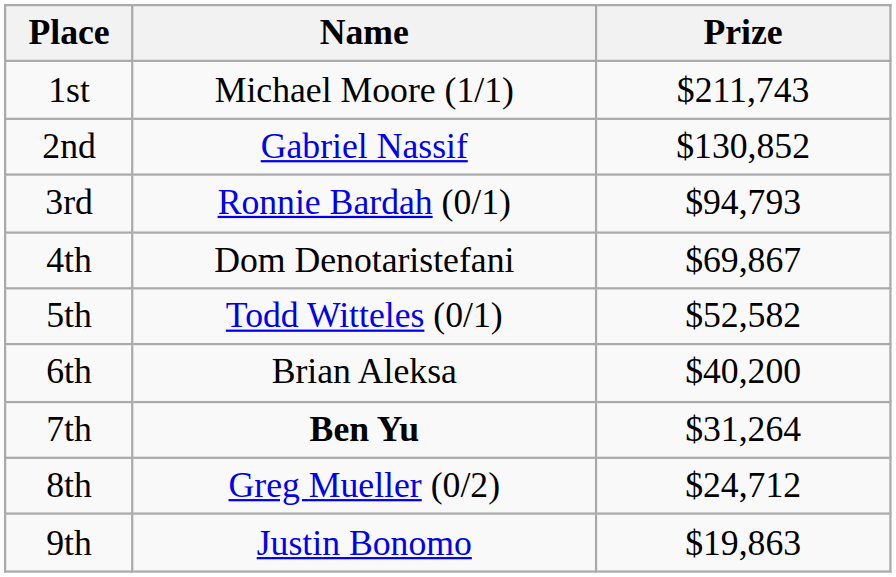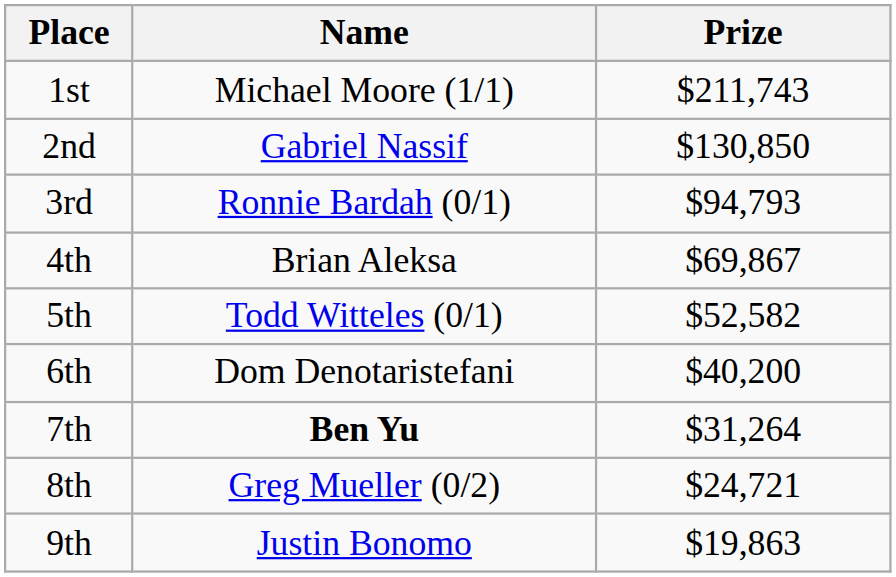2nd | Prize: $130,852 -> $130,850
4th | Name: Dom Denotaristefani -> Brian Aleksa
6th | Name: Brian Aleksa -> Dom Denotaristefani
8th | Prize: $24,712 -> $24,721
